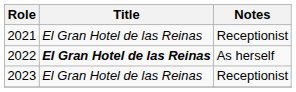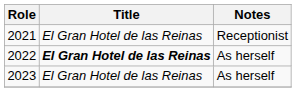2023 | Notes: Receptionist -> As herself
